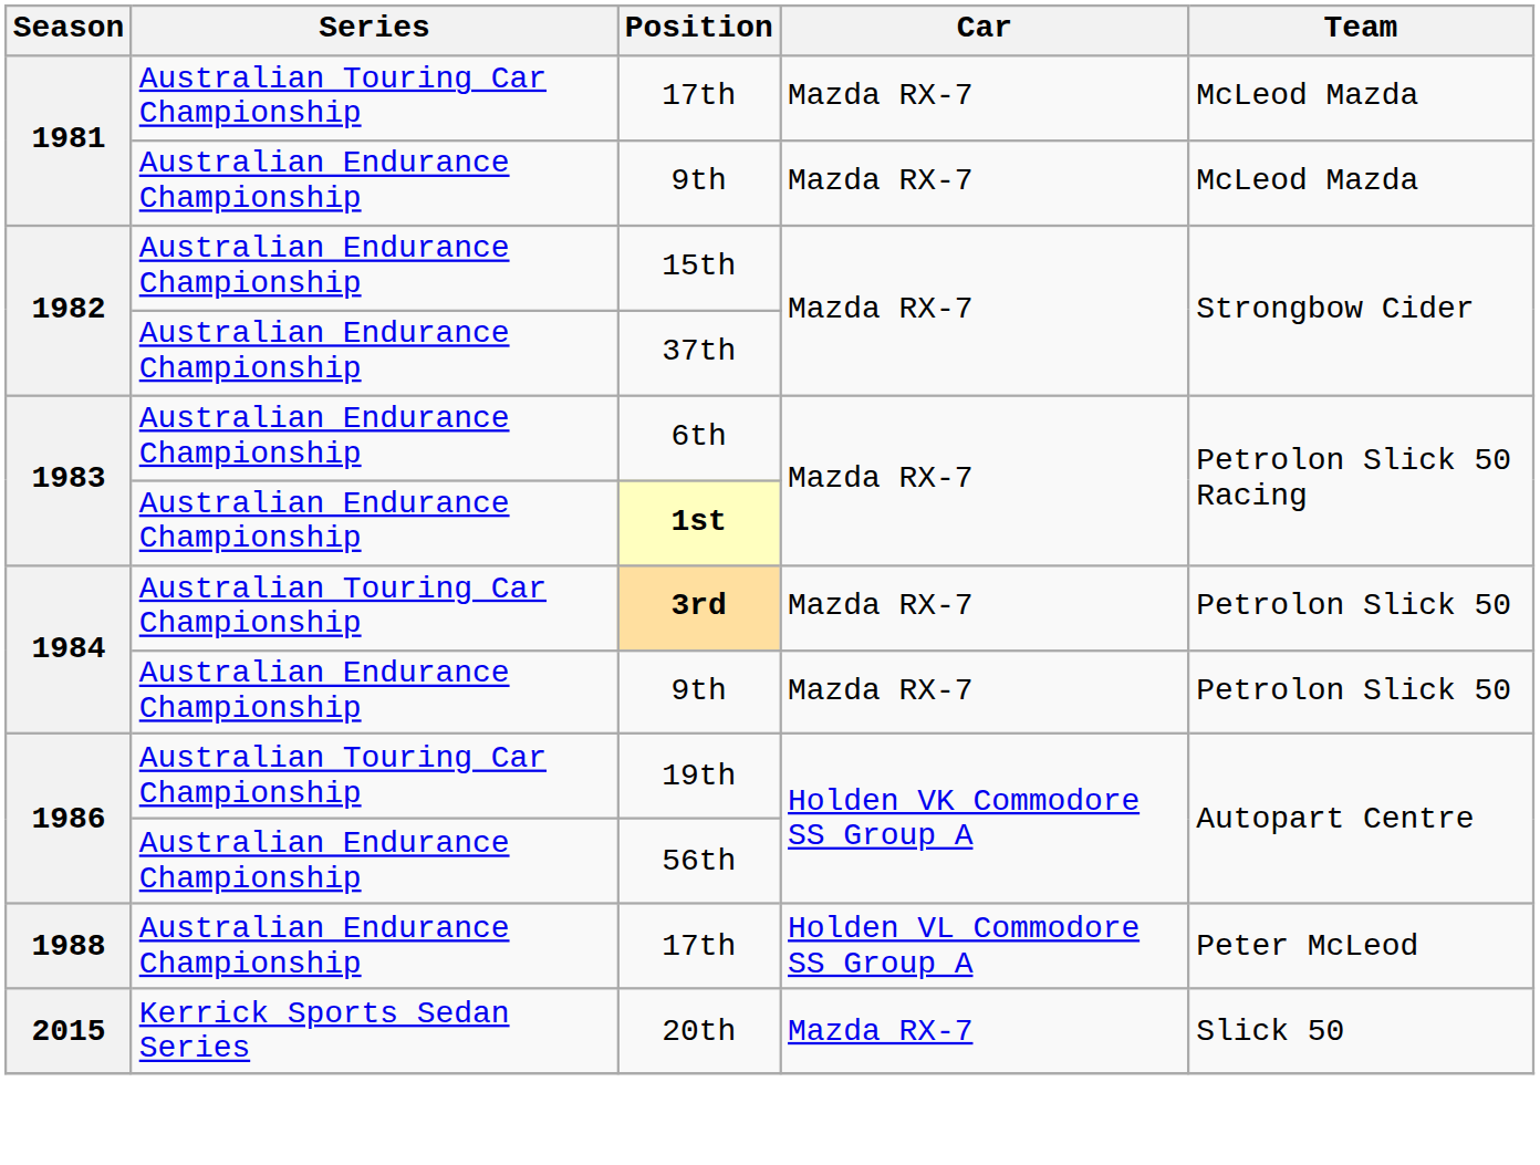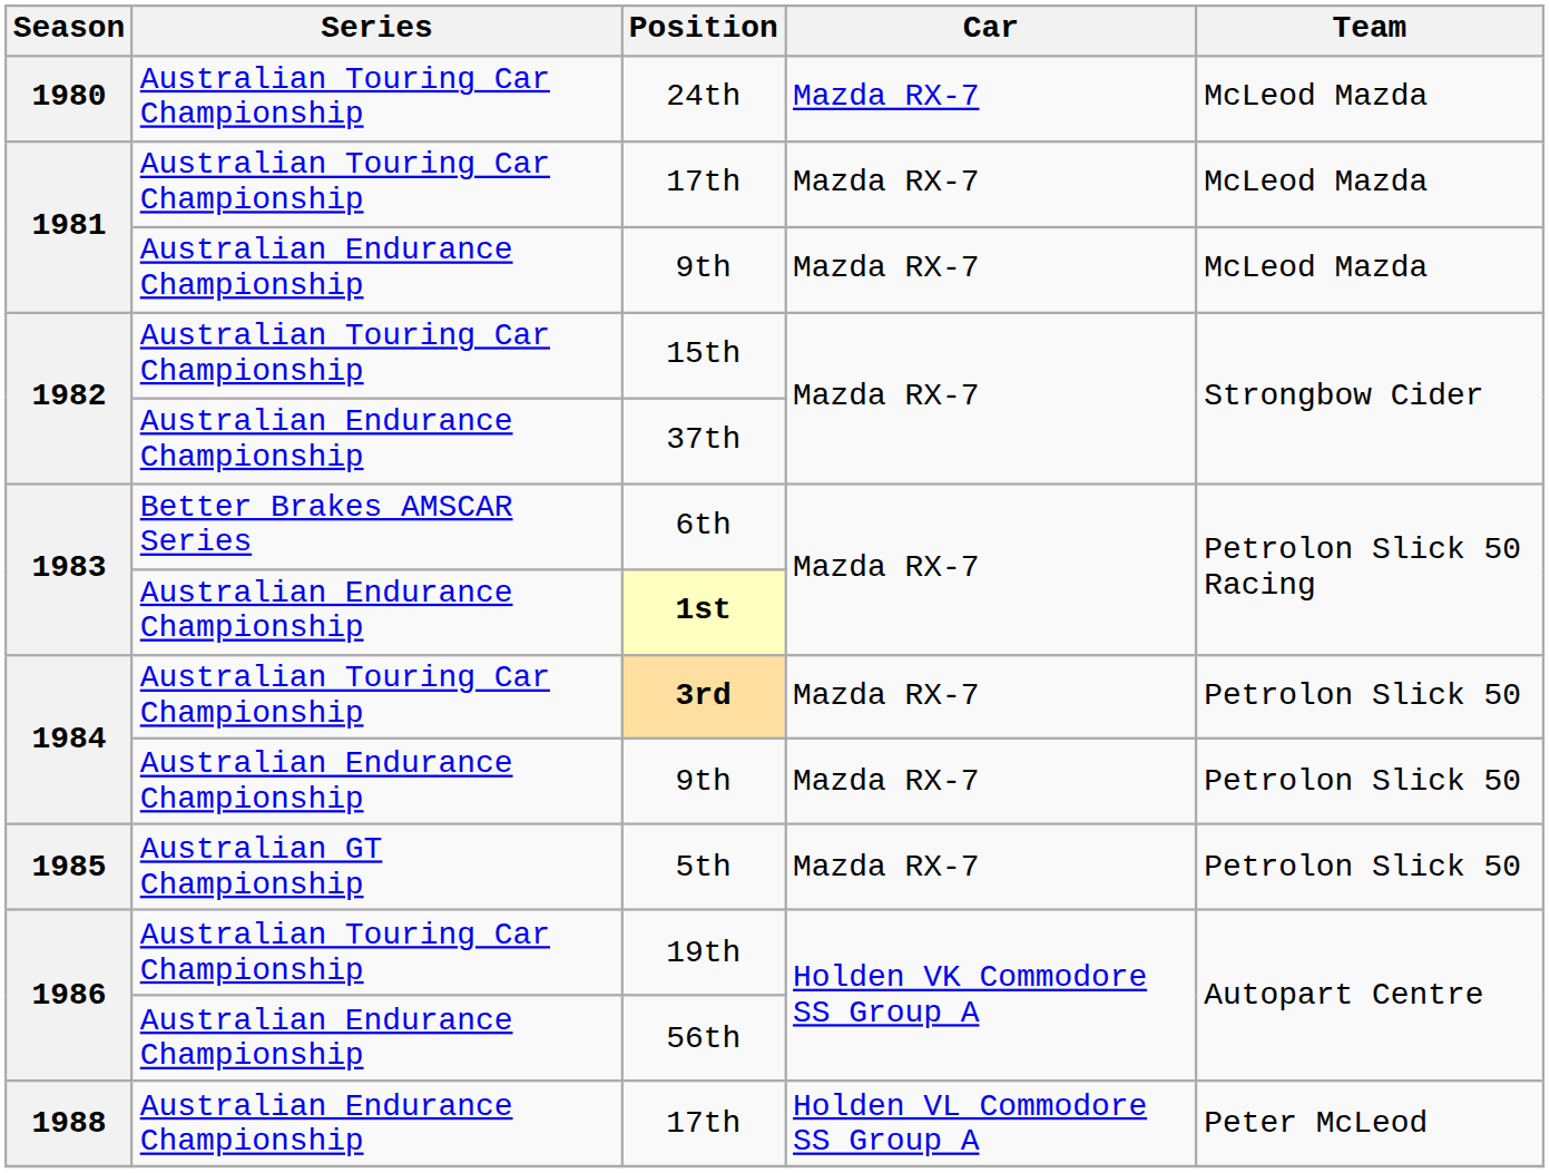+ row: 1980 | Australian Touring Car Championship | 24th | Mazda RX-7 | McLeod Mazda
15th | Series: Australian Endurance Championship -> Australian Touring Car Championship
6th | Series: Australian Endurance Championship -> Better Brakes AMSCAR Series
+ row: 1985 | Australian GT Championship | 5th | Mazda RX-7 | Petrolon Slick 50
- row: 2015 | Kerrick Sports Sedan Series | 20th | Mazda RX-7 | Slick 50
